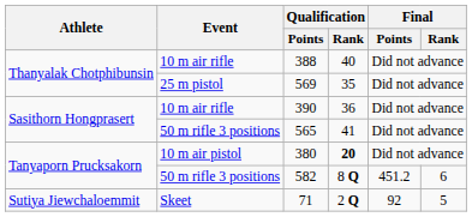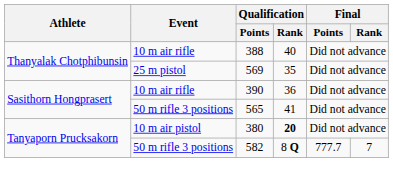582 | Final / Points: 451.2 -> 777.7
582 | Final / Rank: 6 -> 7
- row: Sutiya Jiewchaloemmit | Skeet | 71 | 2 Q | 92 | 5
